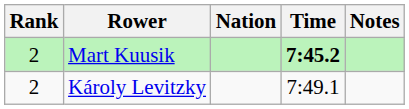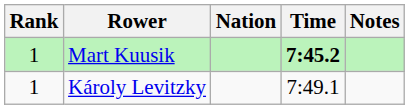Mart Kuusik | Rank: 2 -> 1
Károly Levitzky | Rank: 2 -> 1
